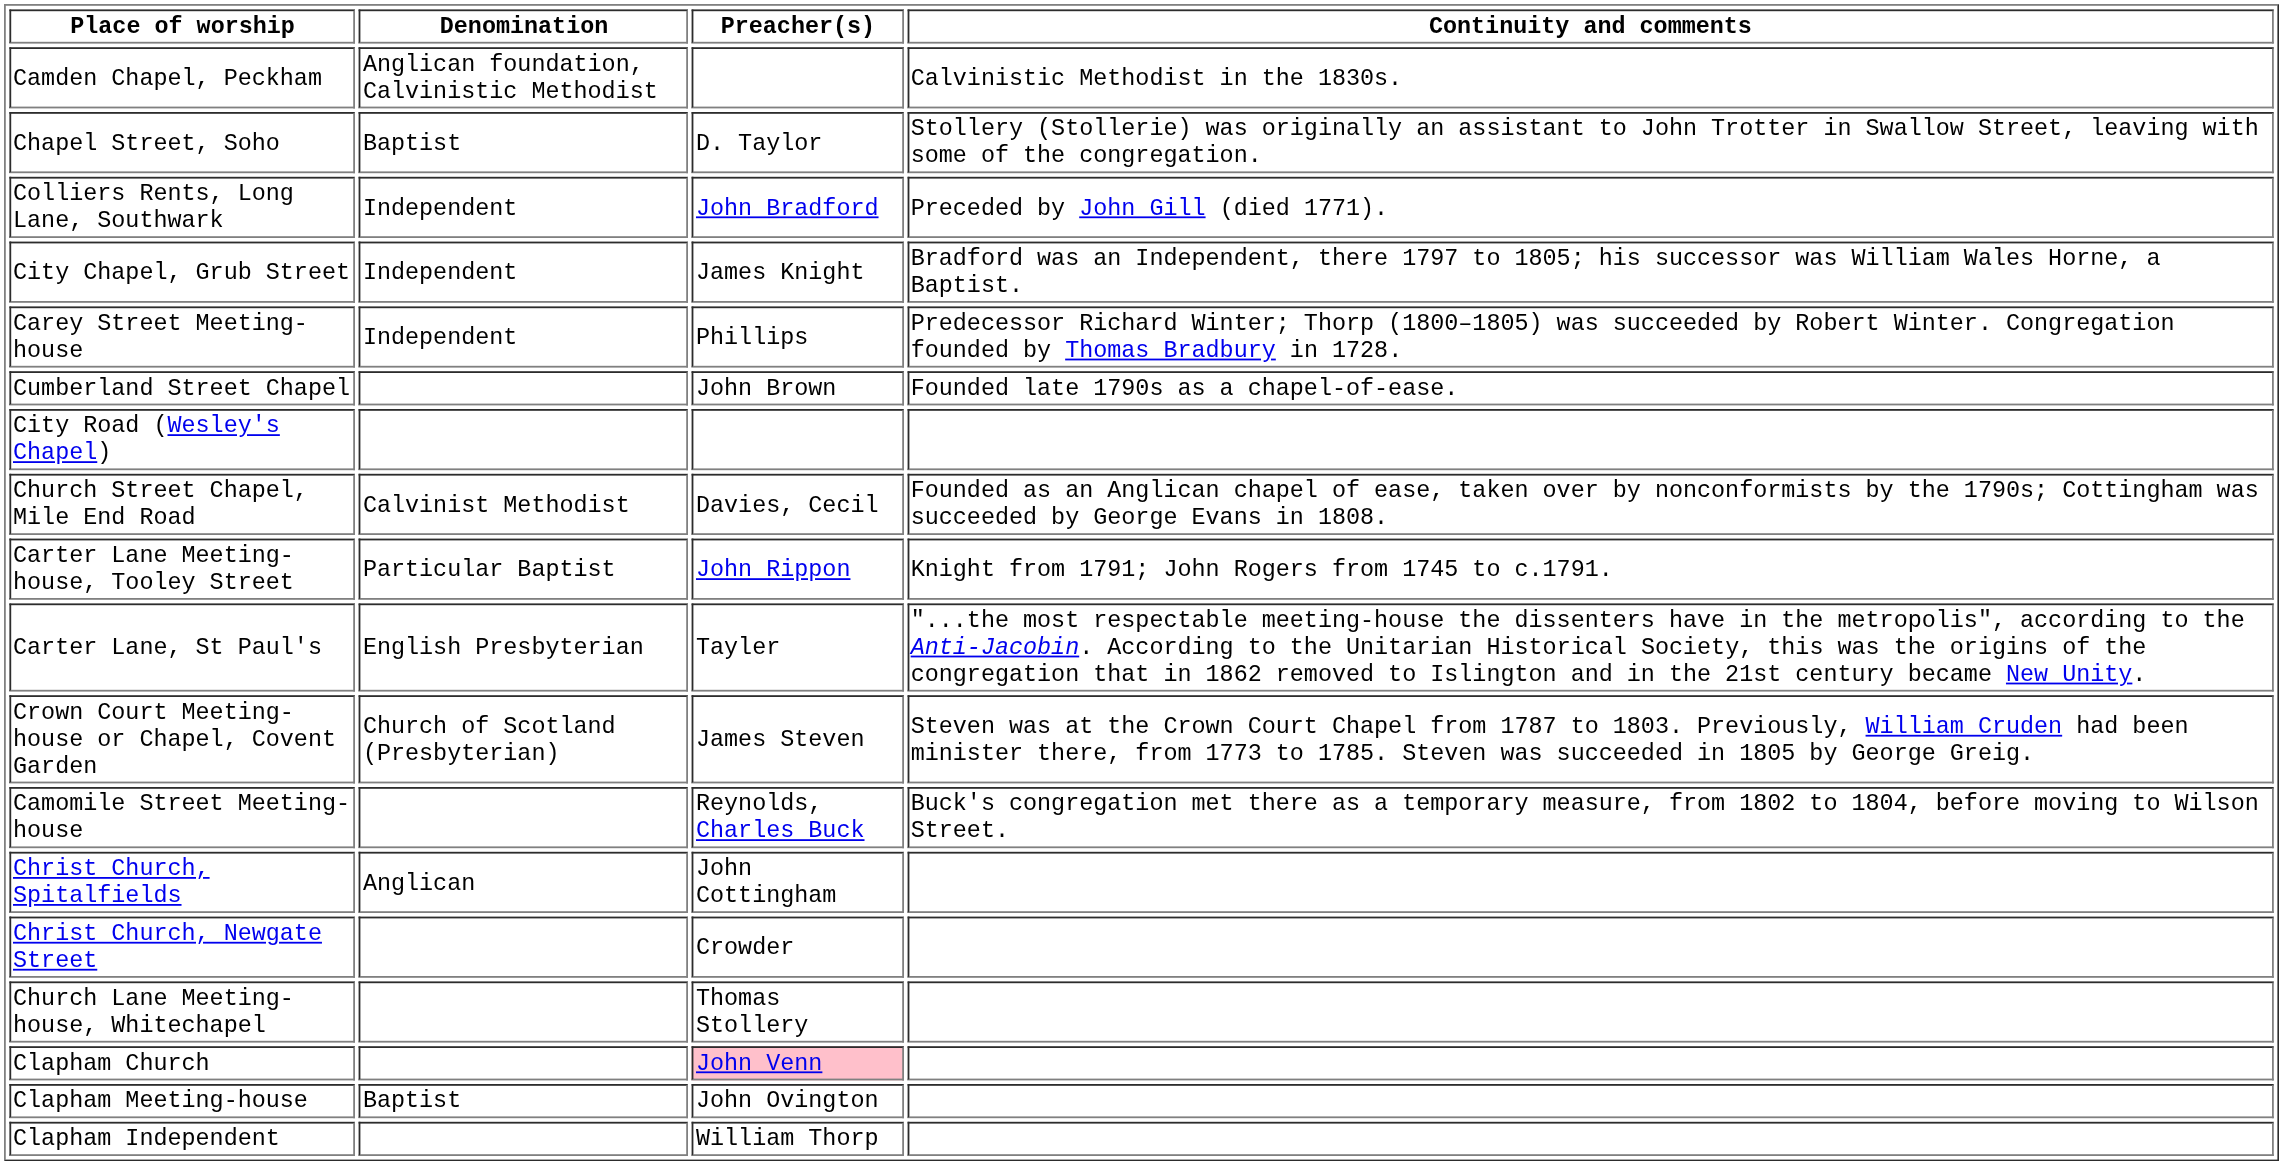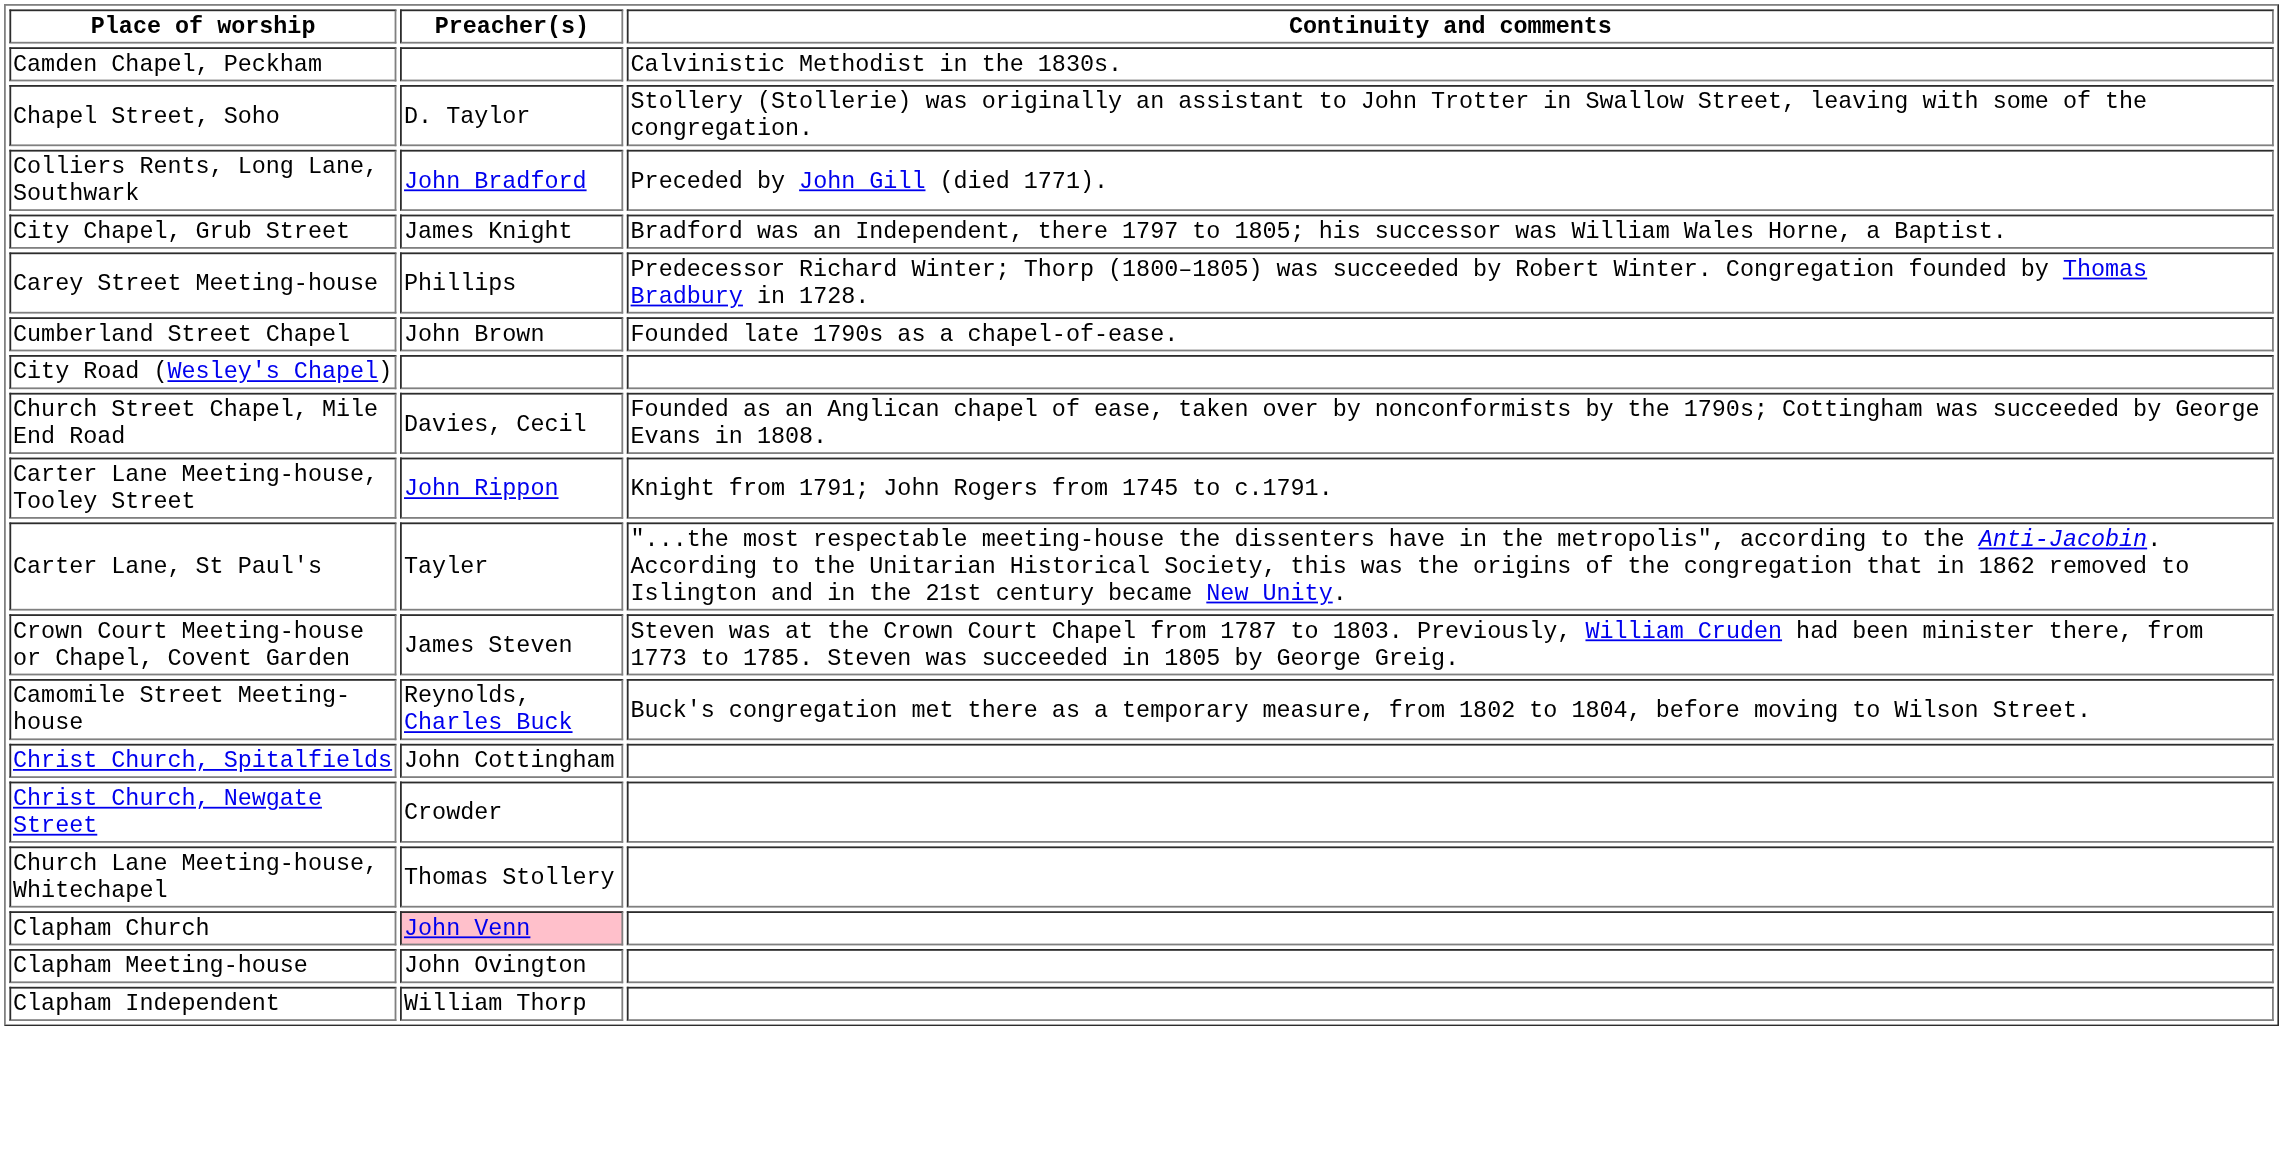- column: Denomination | Anglican foundation, Calvinistic Methodist | Baptist | Independent | Independent | Independent | Calvinist Methodist | Particular Baptist | English Presbyterian | Church of Scotland (Presbyterian) | Anglican | Baptist
